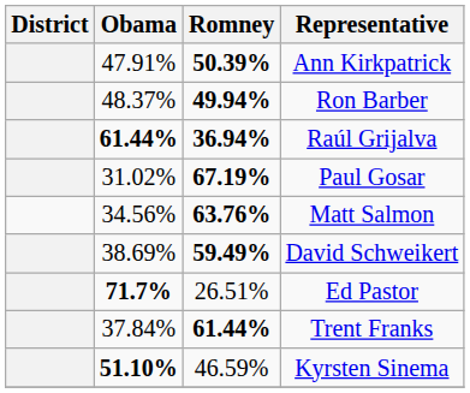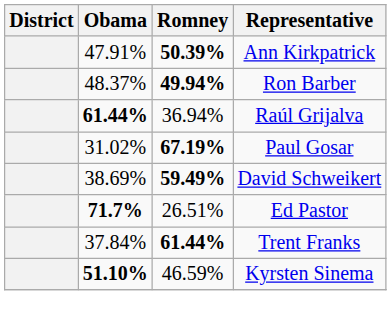Raúl Grijalva | Romney: bold -> normal
- row: 34.56% | 63.76% | Matt Salmon
